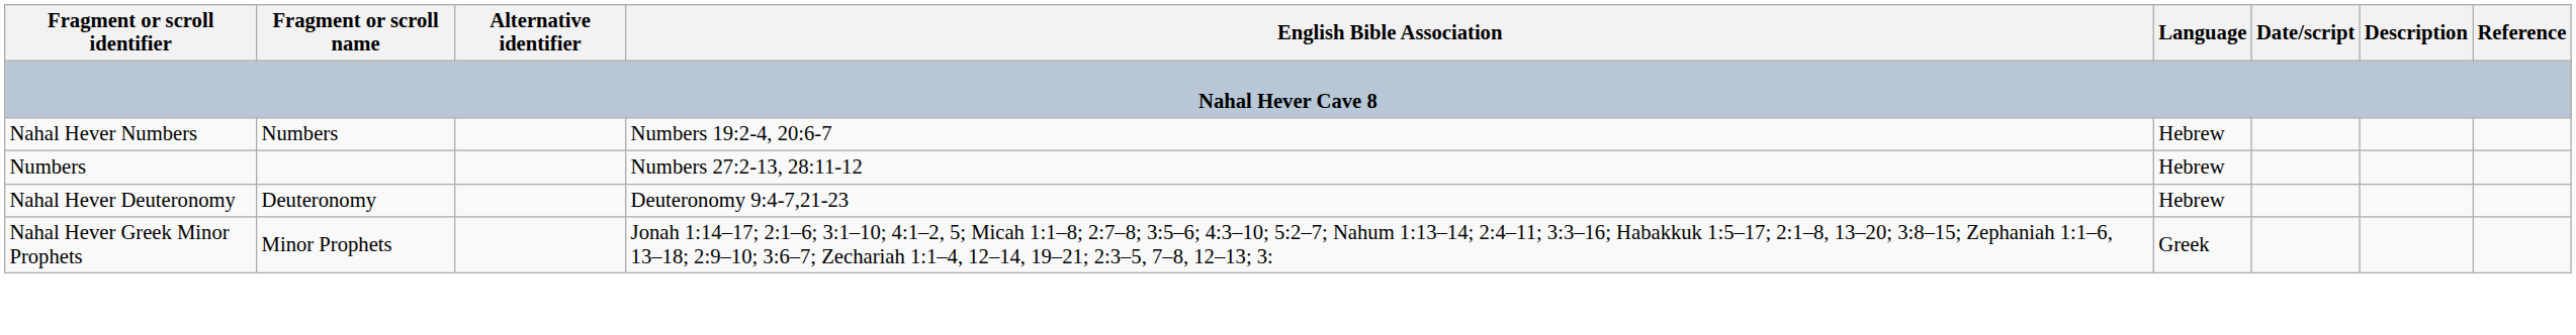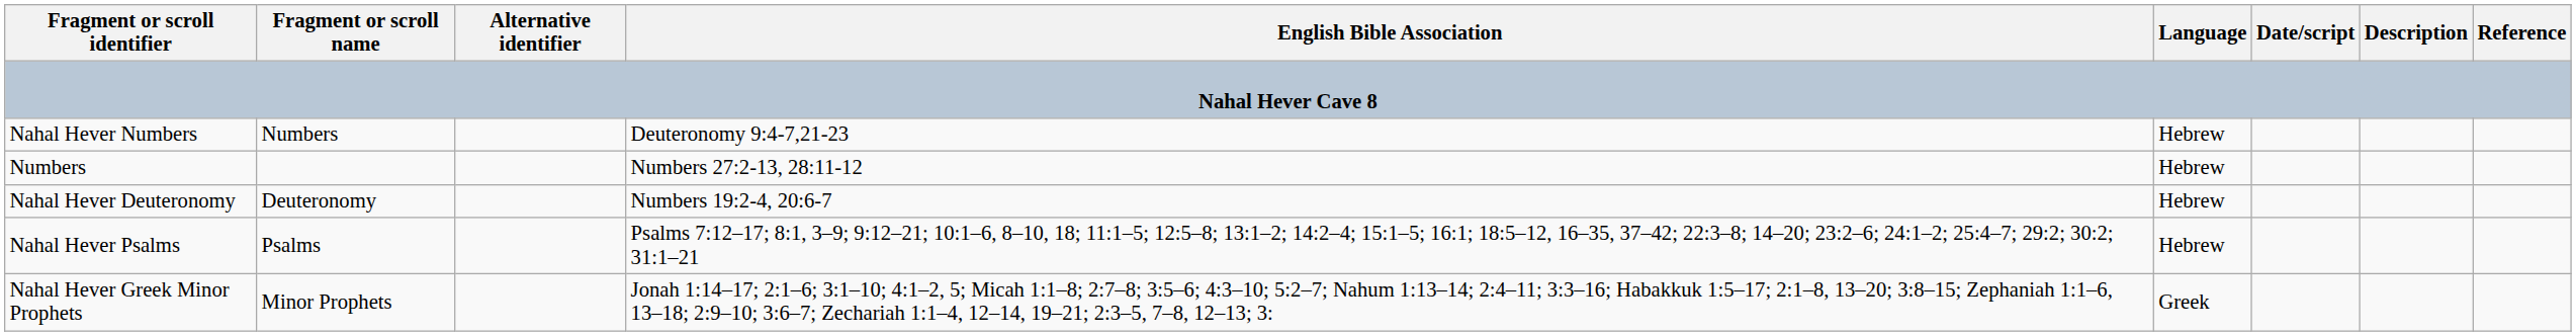Nahal Hever Numbers | English Bible Association: Numbers 19:2-4, 20:6-7 -> Deuteronomy 9:4-7,21-23
Nahal Hever Deuteronomy | English Bible Association: Deuteronomy 9:4-7,21-23 -> Numbers 19:2-4, 20:6-7
+ row: Nahal Hever Psalms | Psalms | Psalms 7:12–17; 8:1, 3–9; 9:12–21; 10:1–6, 8–10, 18; 11:1–5; 12:5–8; 13:1–2; 14:2–4; 15:1–5; 16:1; 18:5–12, 16–35, 37–42; 22:3–8; 14–20; 23:2–6; 24:1–2; 25:4–7; 29:2; 30:2; 31:1–21 | Hebrew
